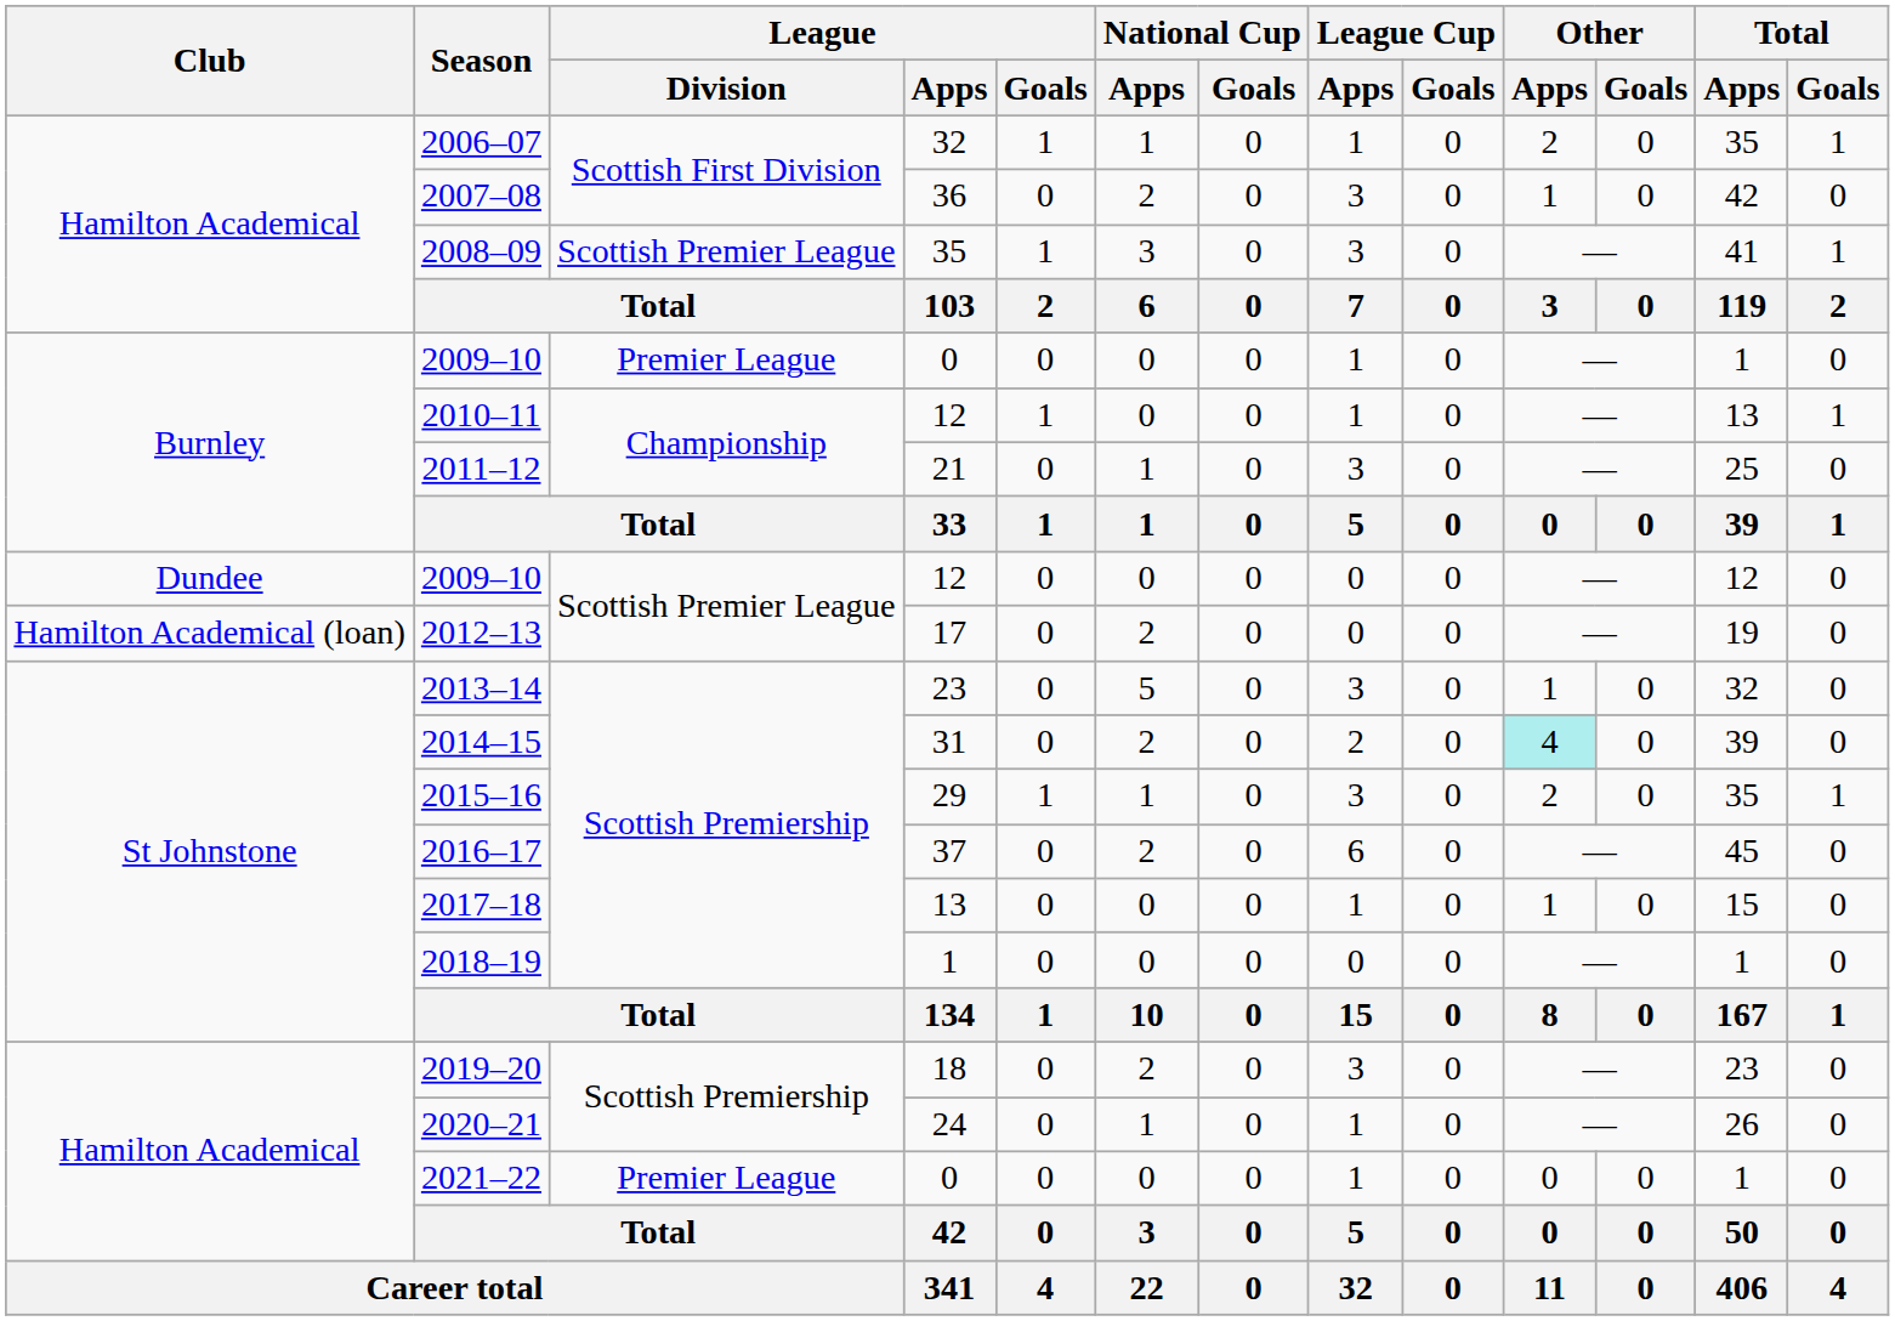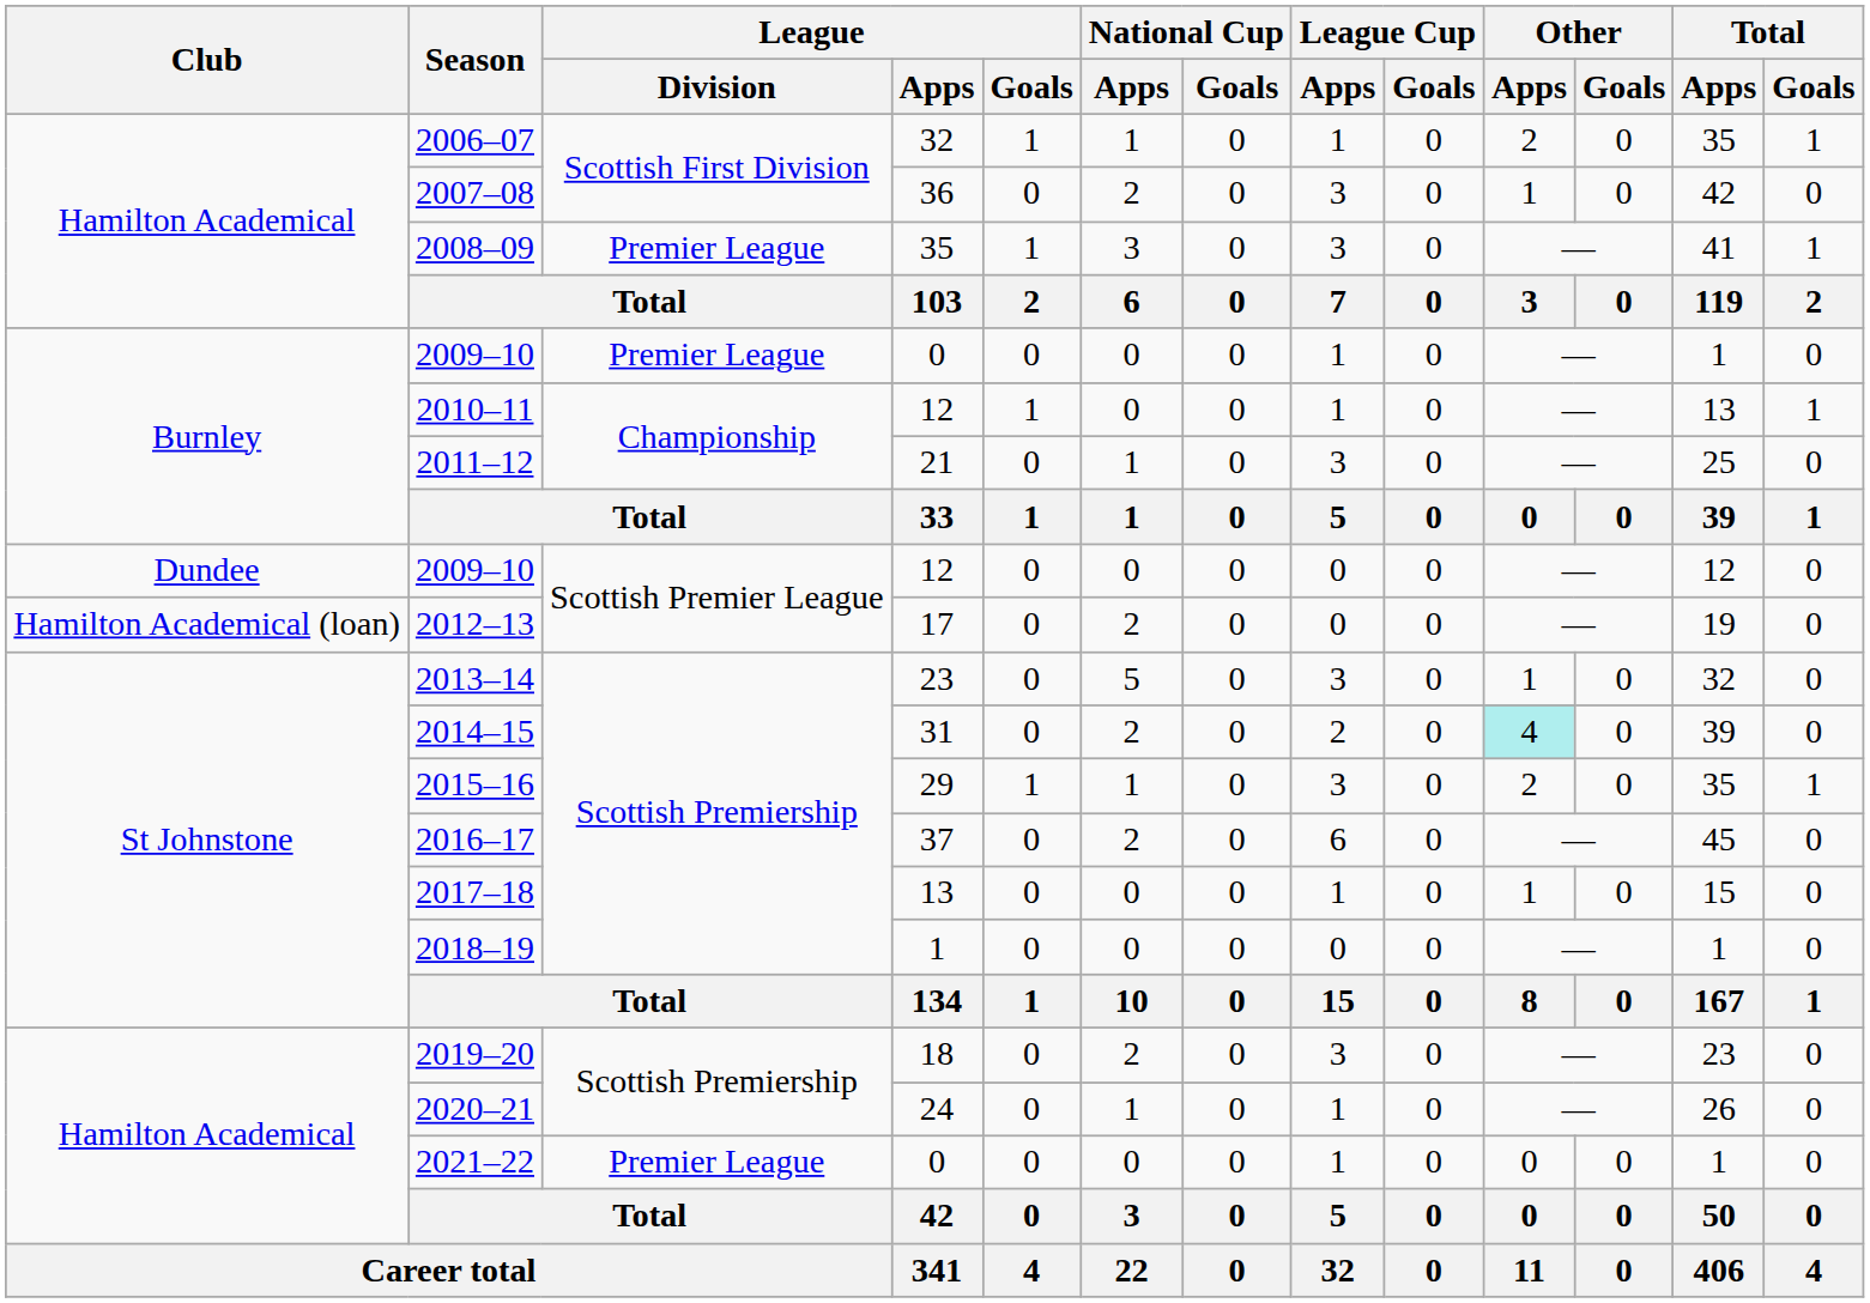2008–09 | League / Division: Scottish Premier League -> Premier League
